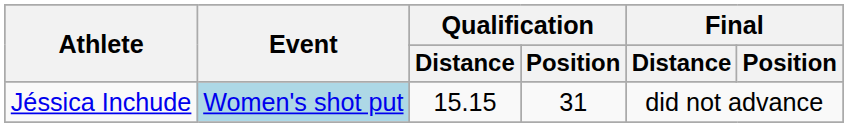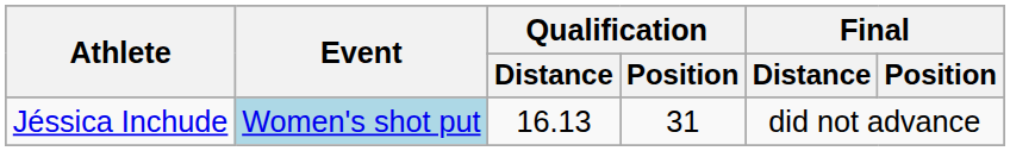Jéssica Inchude | Qualification / Distance: 15.15 -> 16.13
